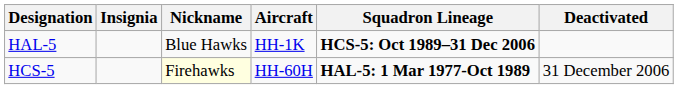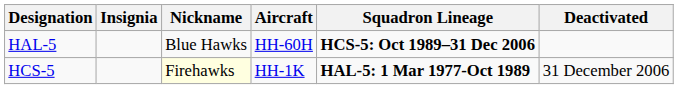HAL-5 | Aircraft: HH-1K -> HH-60H
HCS-5 | Aircraft: HH-60H -> HH-1K
